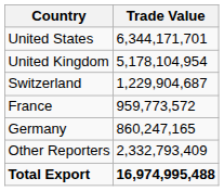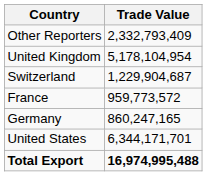rows swapped: United States <-> Other Reporters
